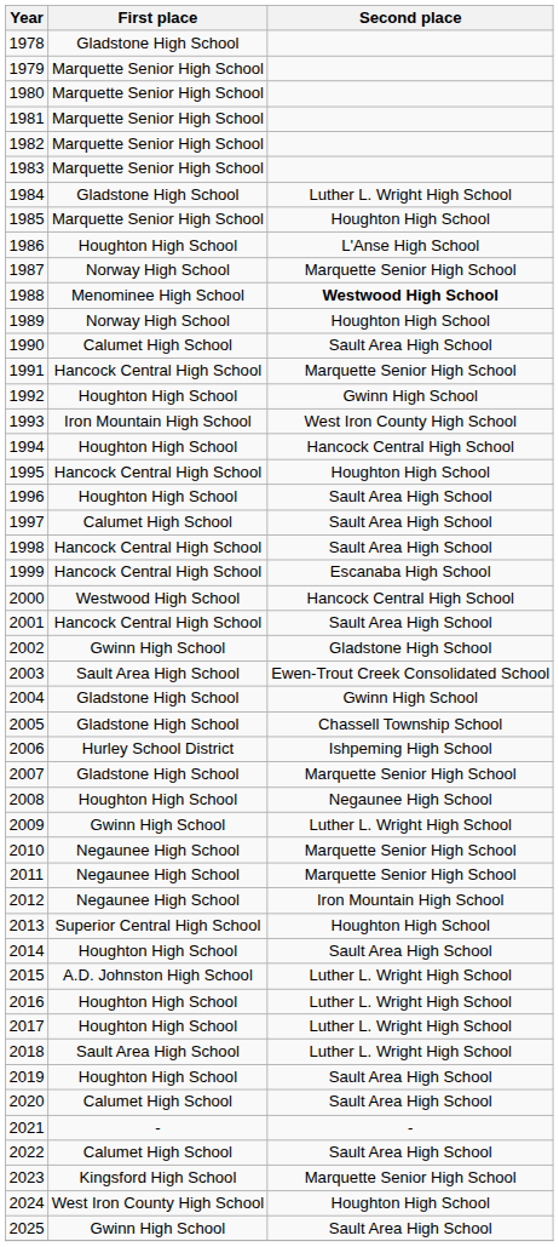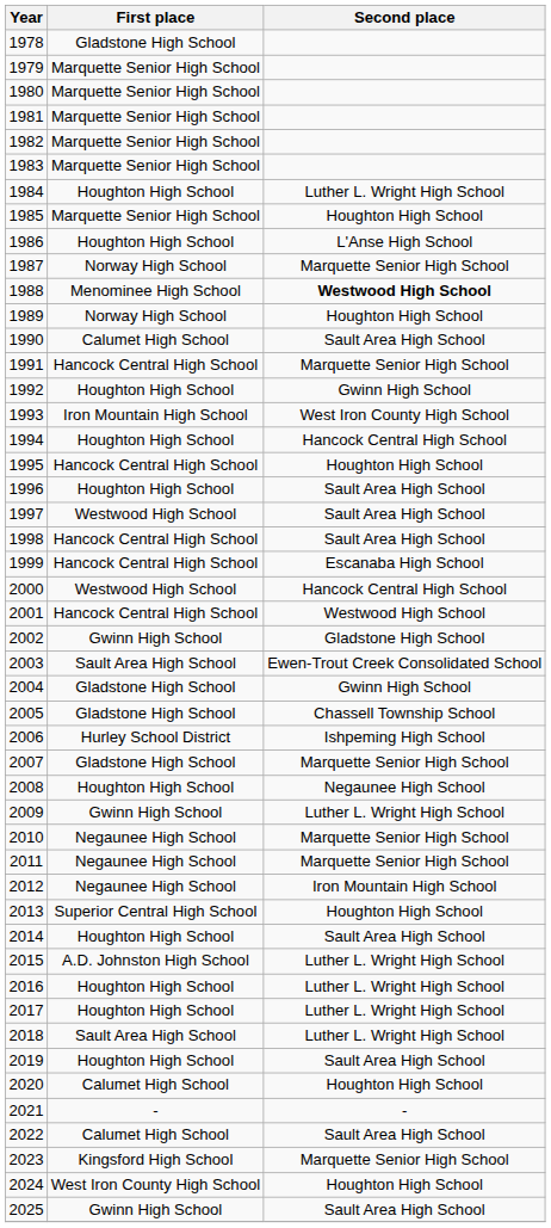1984 | First place: Gladstone High School -> Houghton High School
1997 | First place: Calumet High School -> Westwood High School
2001 | Second place: Sault Area High School -> Westwood High School
2020 | Second place: Sault Area High School -> Houghton High School
